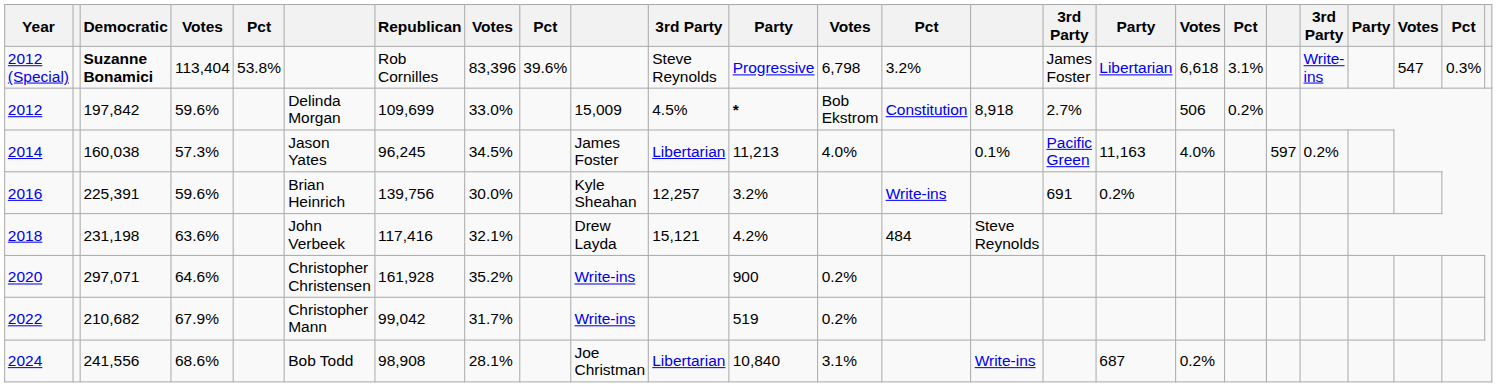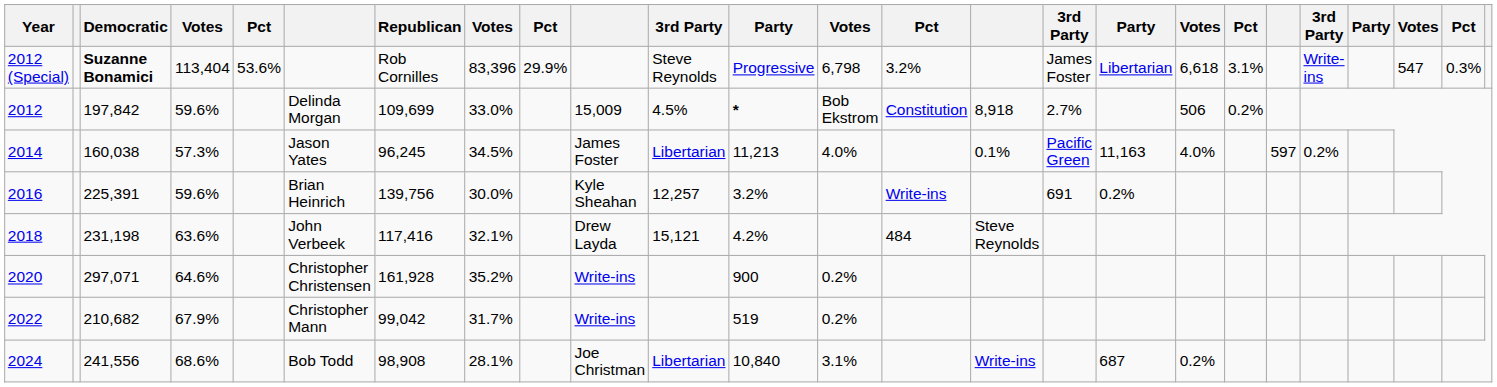2012 (Special) | column 5: 53.8% -> 53.6%
2012 (Special) | column 9: 39.6% -> 29.9%
